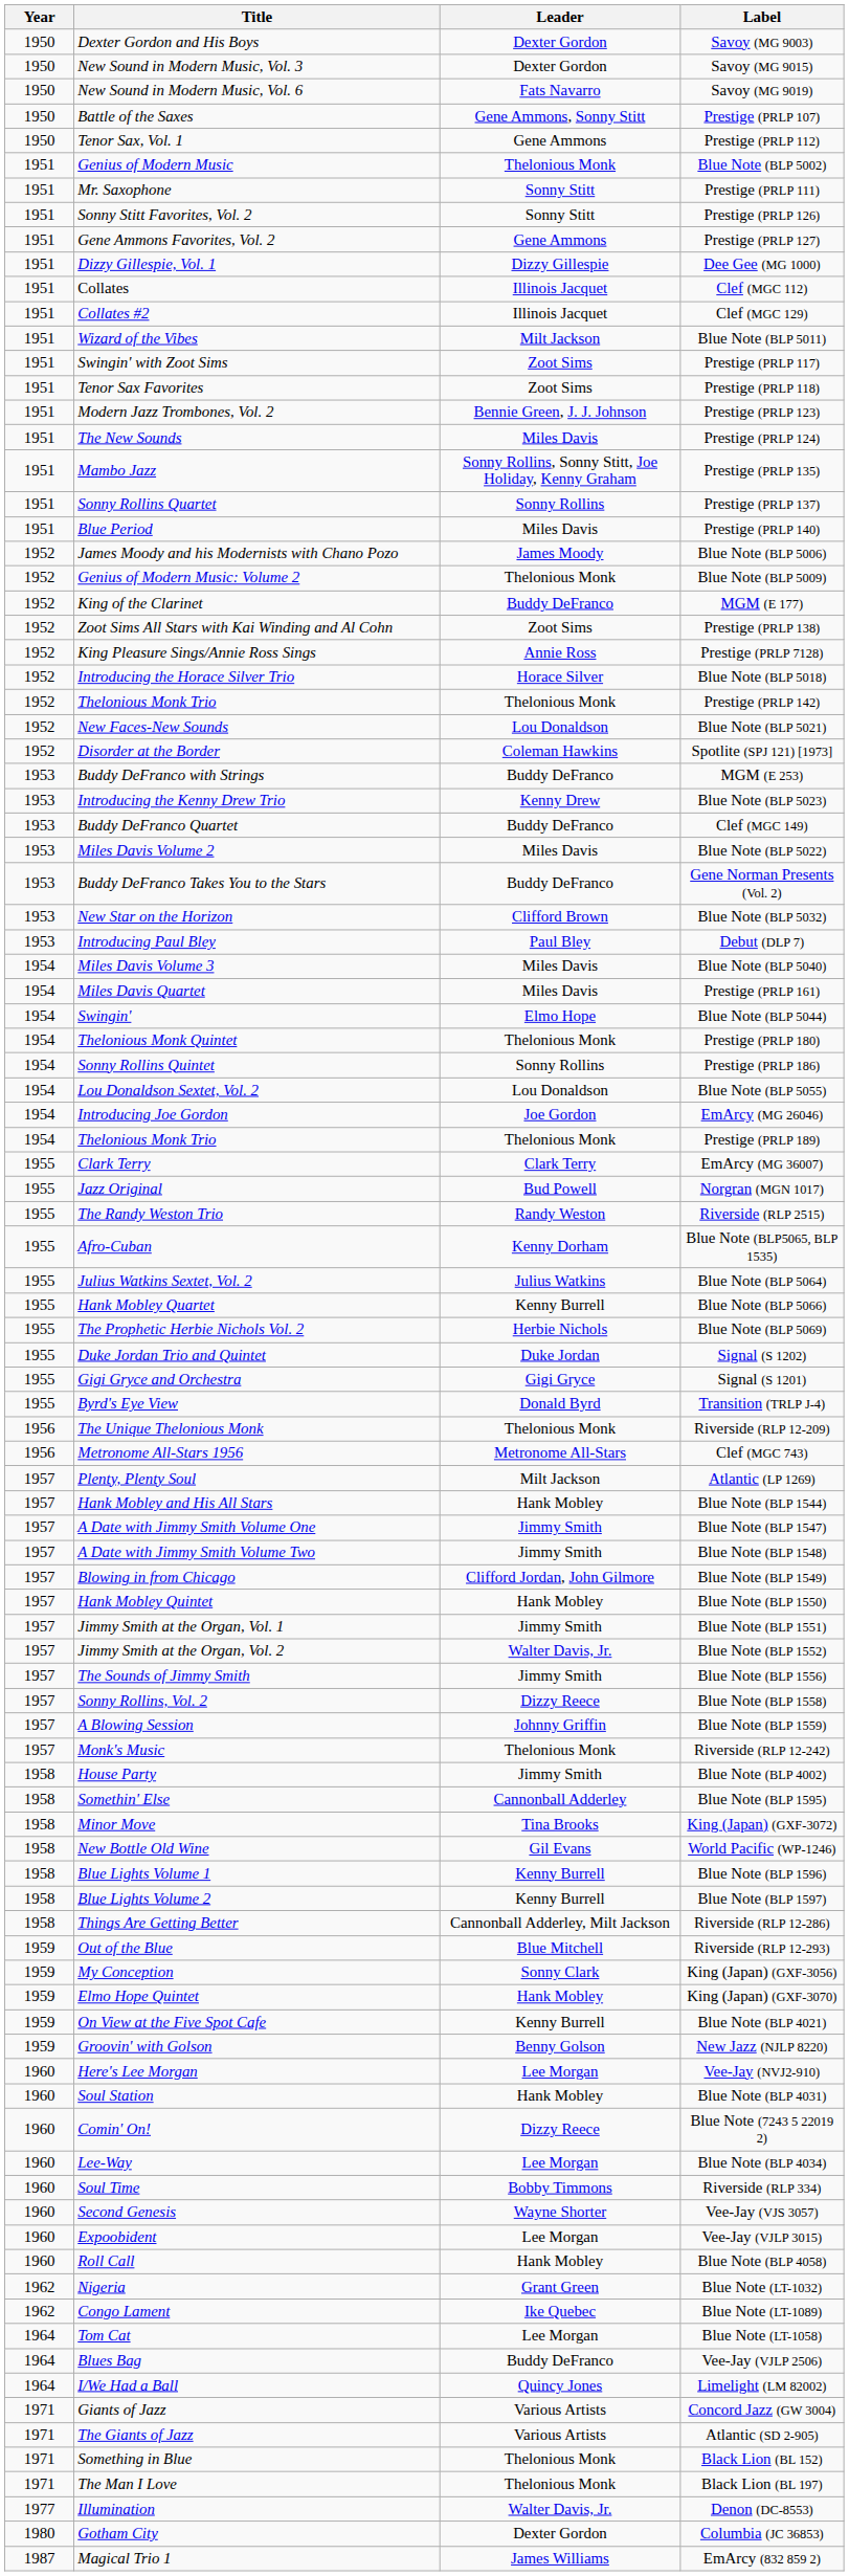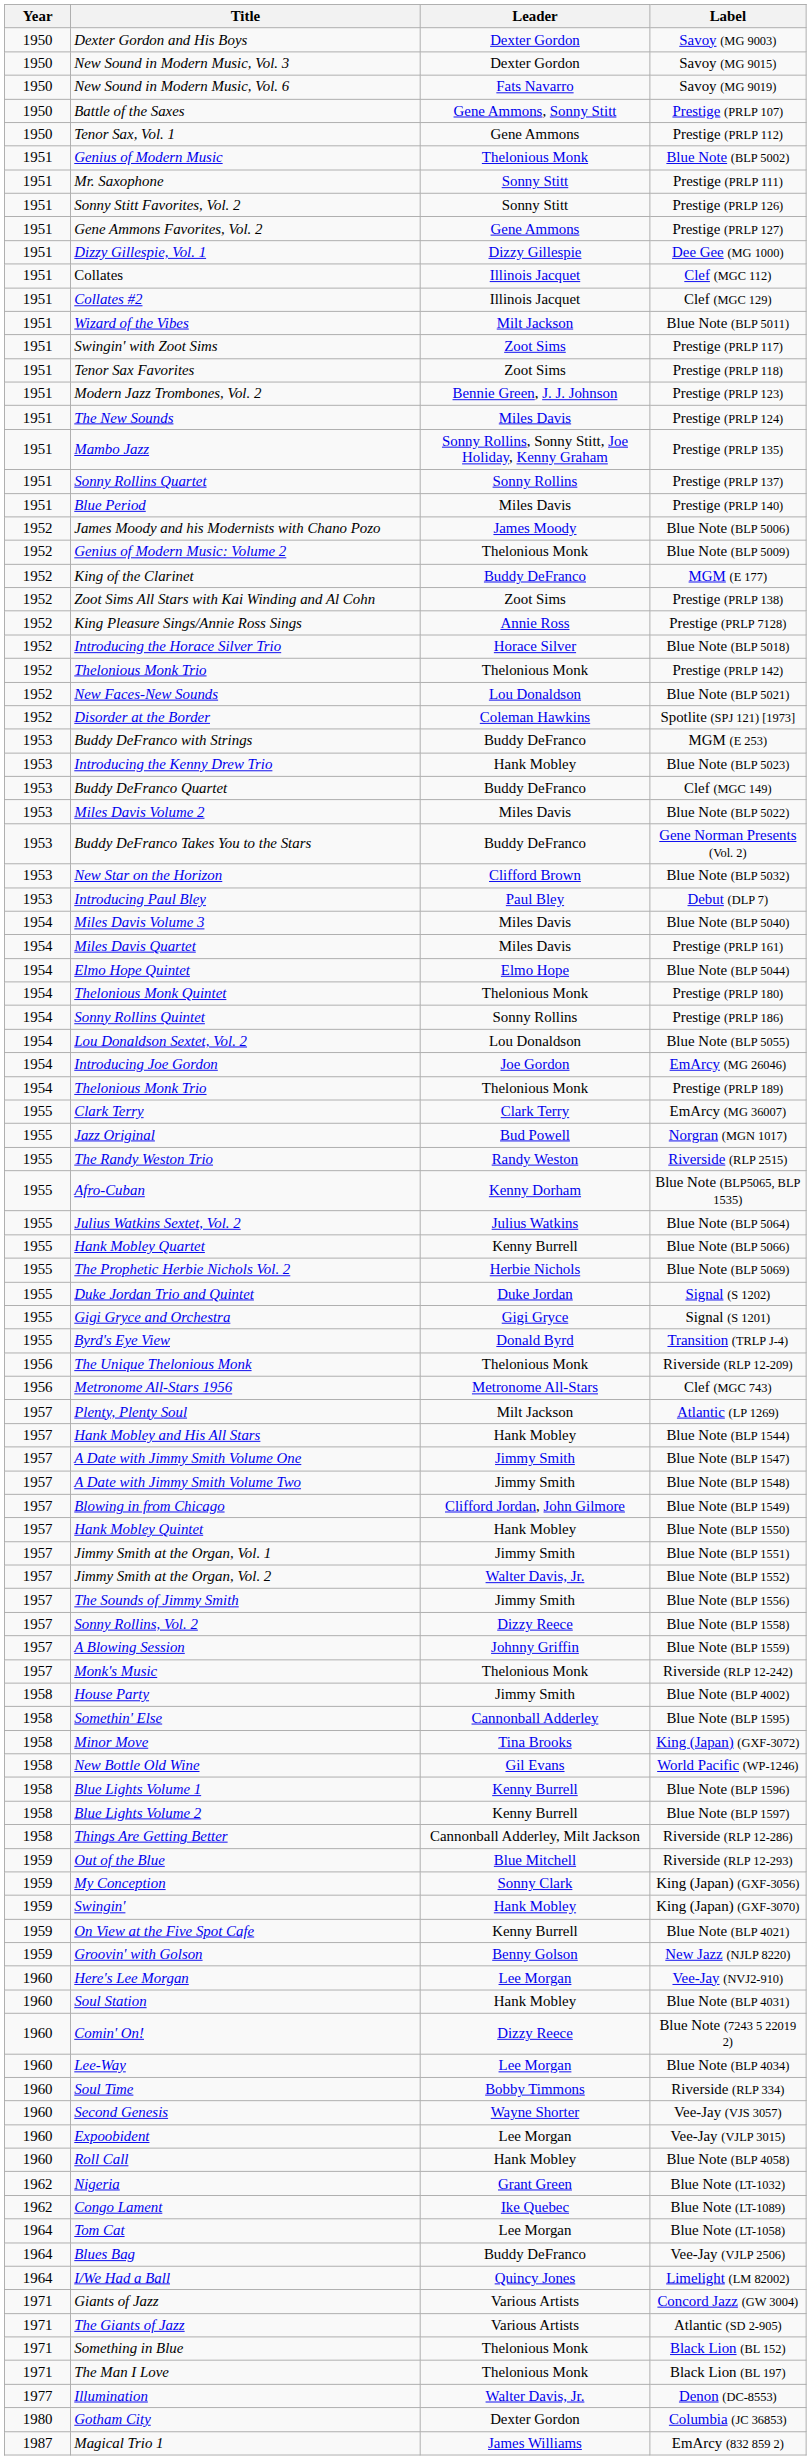Blue Note (BLP 5023) | Leader: Kenny Drew -> Hank Mobley
Blue Note (BLP 5044) | Title: Swingin' -> Elmo Hope Quintet
King (Japan) (GXF-3070) | Title: Elmo Hope Quintet -> Swingin'
